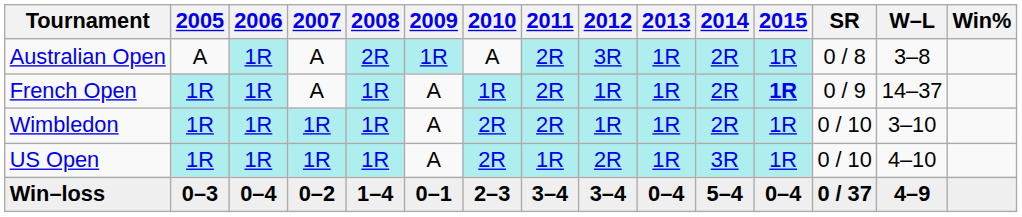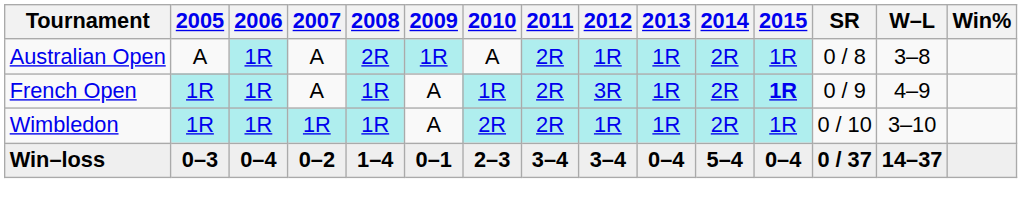Australian Open | 2012: 3R -> 1R
French Open | 2012: 1R -> 3R
French Open | W–L: 14–37 -> 4–9
- row: US Open | 1R | 1R | 1R | 1R | A | 2R | 1R | 2R | 1R | 3R | 1R | 0 / 10 | 4–10
Win–loss | W–L: 4–9 -> 14–37
